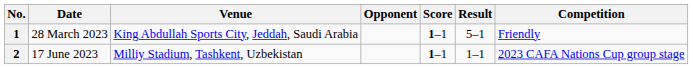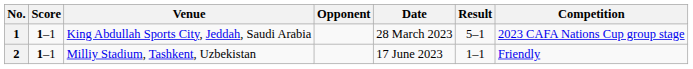columns swapped: Date <-> Score
1 | Competition: Friendly -> 2023 CAFA Nations Cup group stage
2 | Competition: 2023 CAFA Nations Cup group stage -> Friendly
